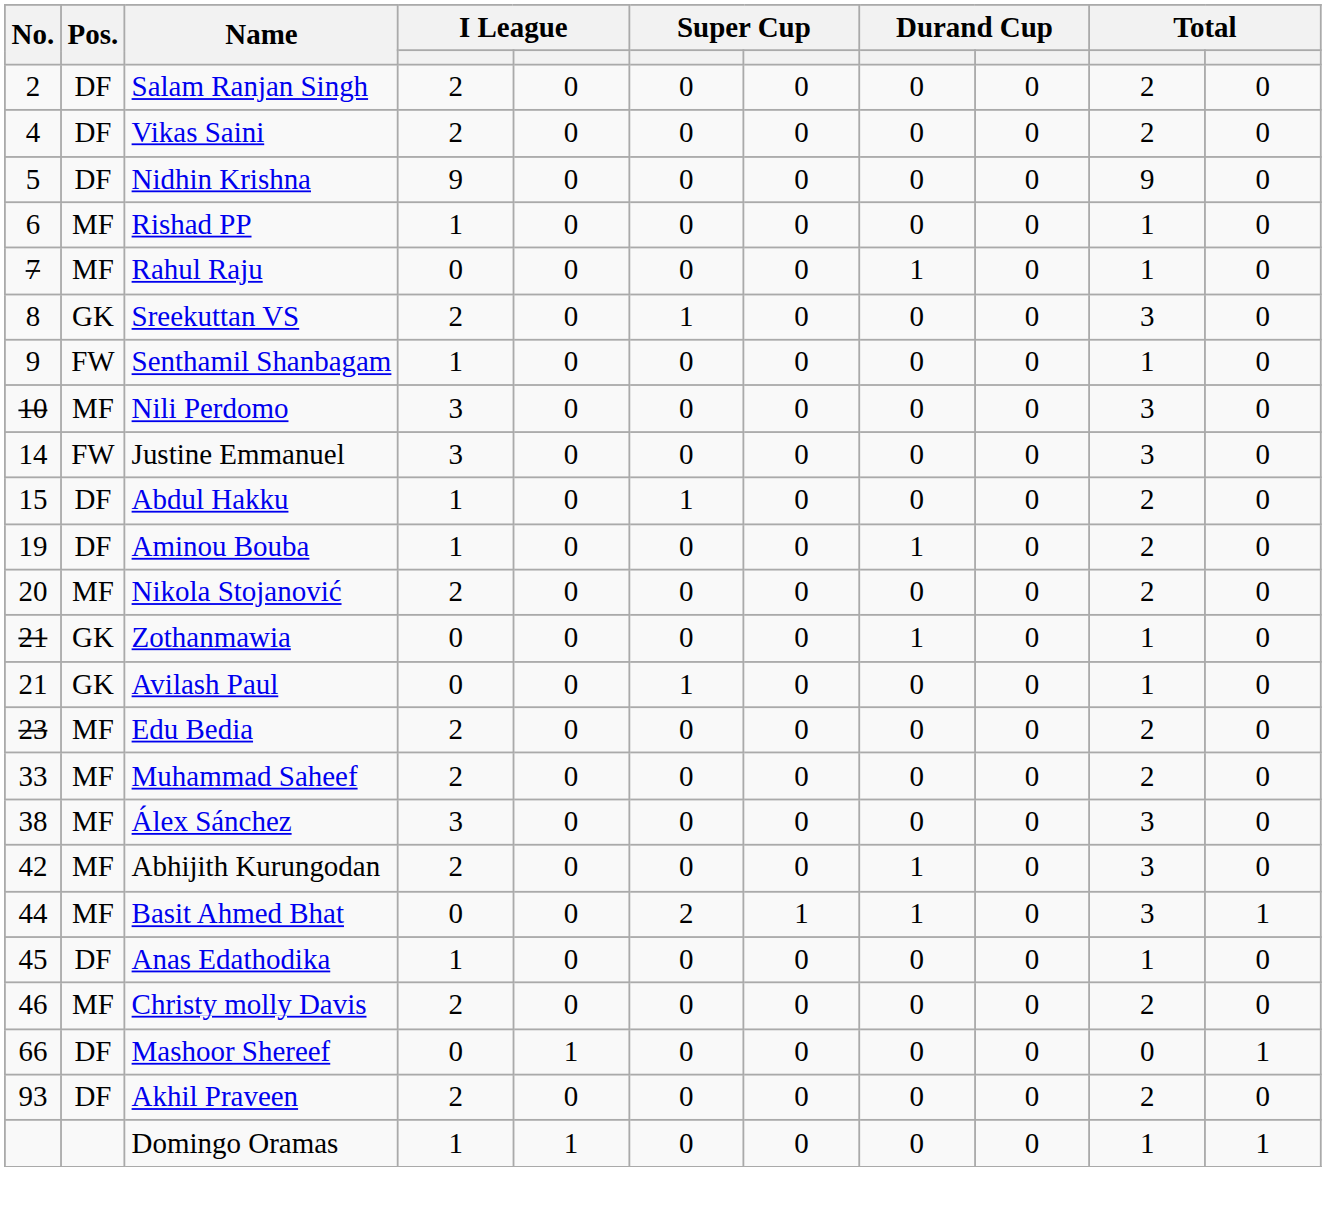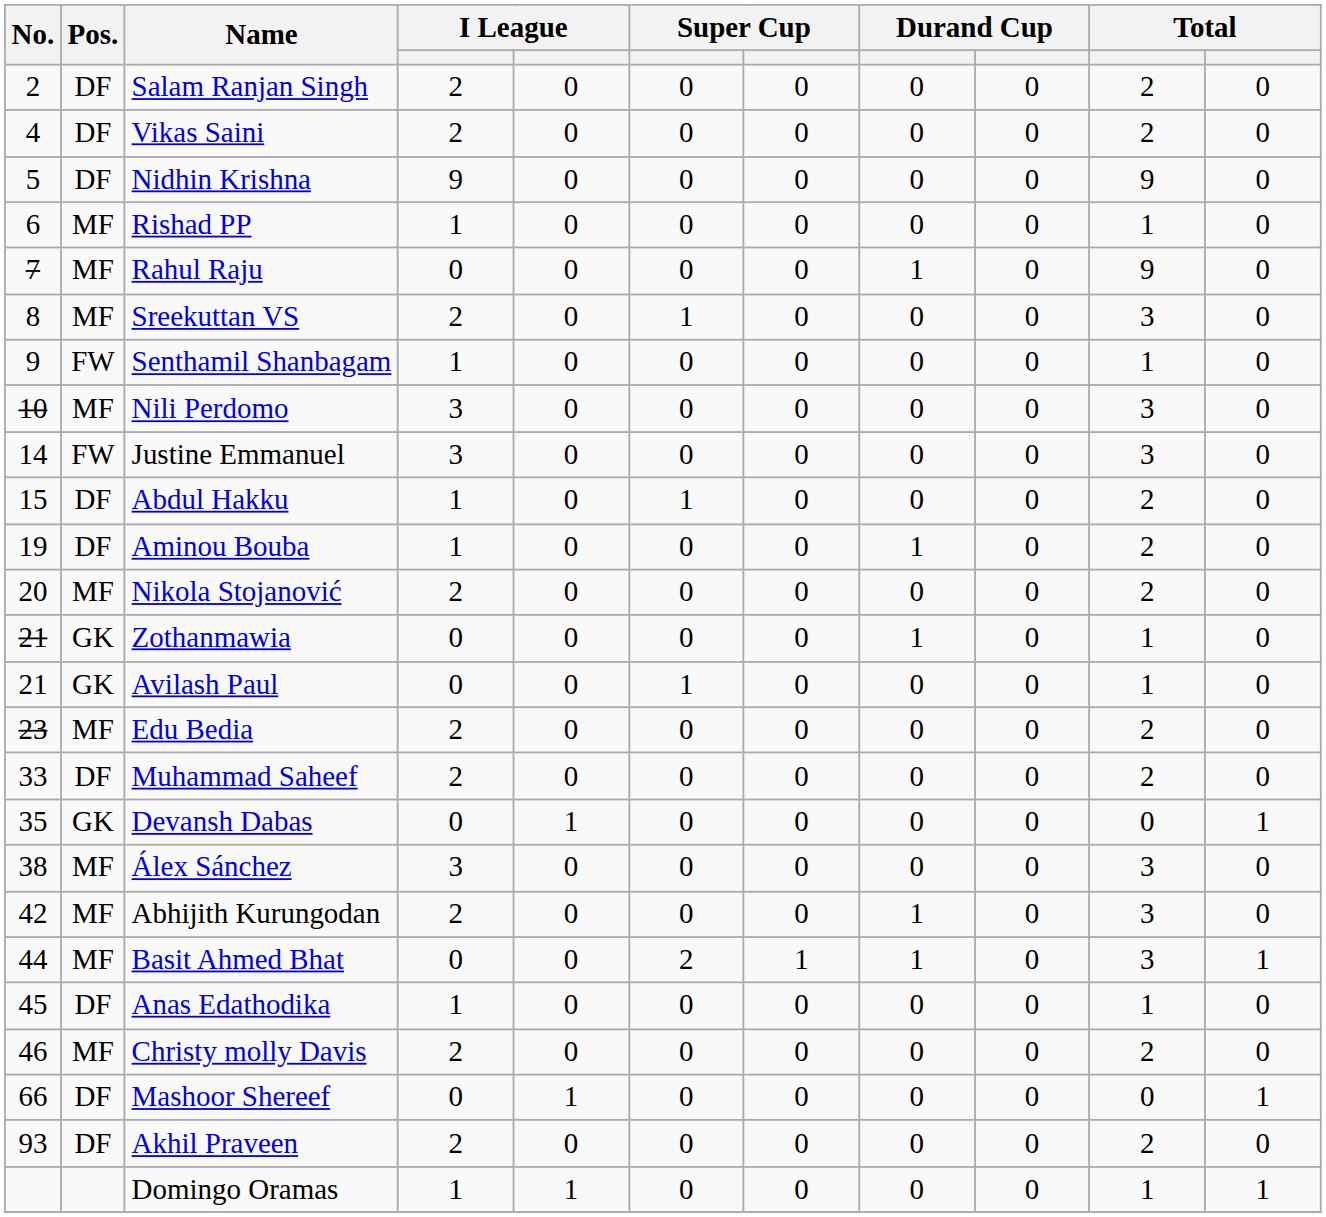Rahul Raju | column 10: 1 -> 9
Sreekuttan VS | Pos.: GK -> MF
Muhammad Saheef | Pos.: MF -> DF
+ row: 35 | GK | Devansh Dabas | 0 | 1 | 0 | 0 | 0 | 0 | 0 | 1
